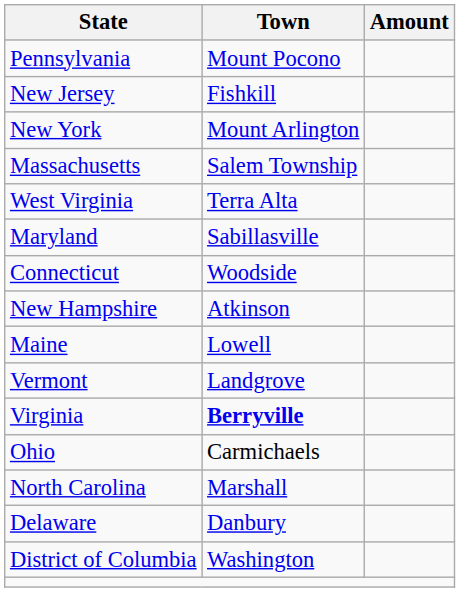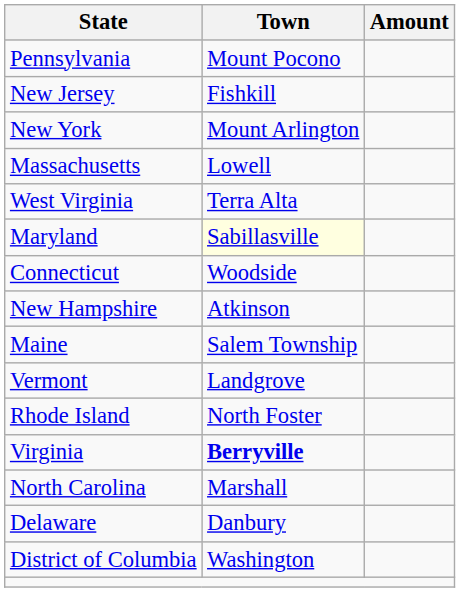Massachusetts | Town: Salem Township -> Lowell
Maryland | Town: no background -> lightyellow background
Maine | Town: Lowell -> Salem Township
+ row: Rhode Island | North Foster
- row: Ohio | Carmichaels
